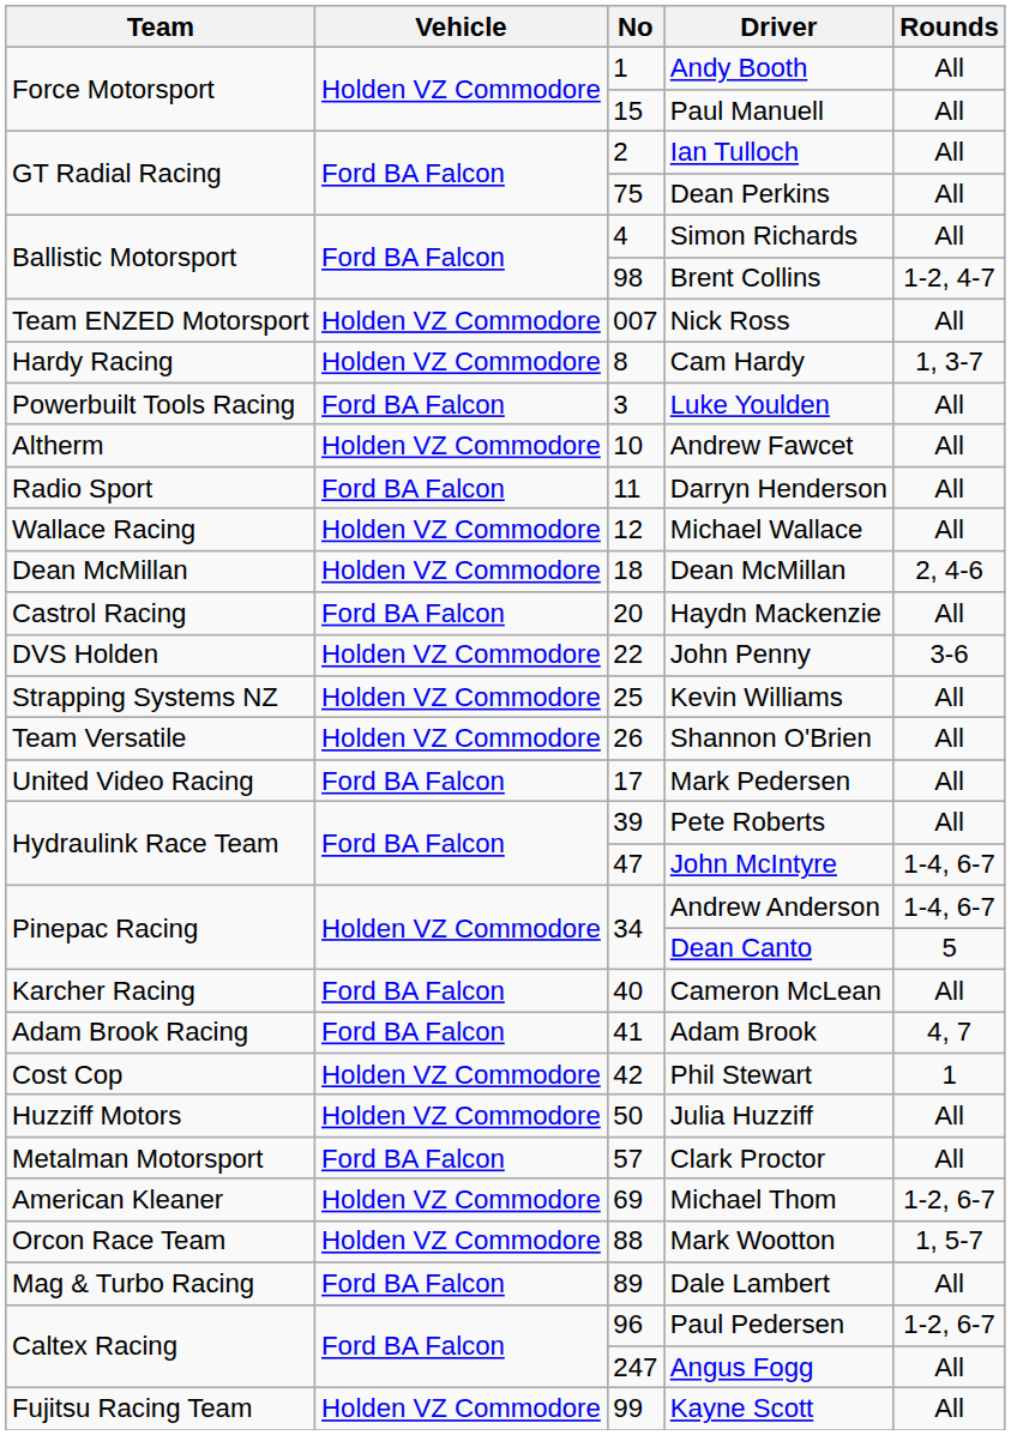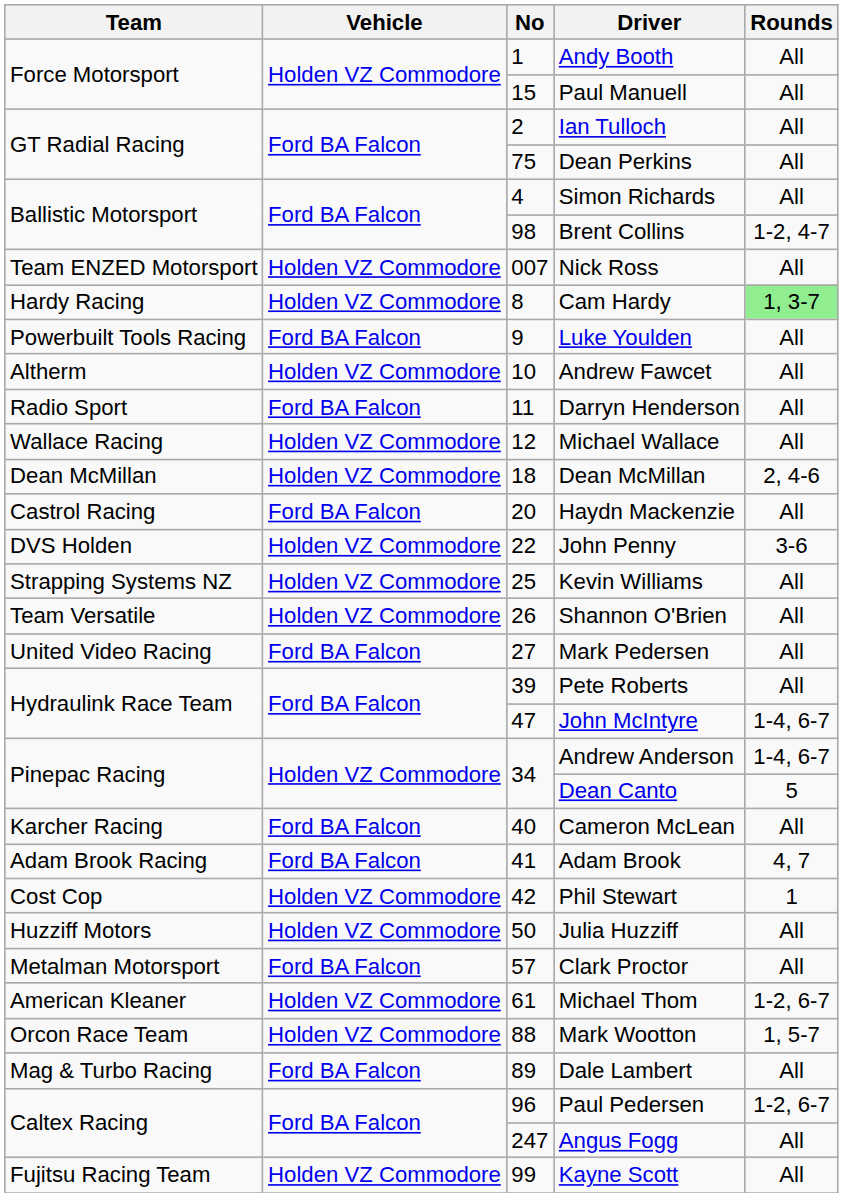Cam Hardy | Rounds: no background -> lightgreen background
Luke Youlden | No: 3 -> 9
Mark Pedersen | No: 17 -> 27
Michael Thom | No: 69 -> 61
